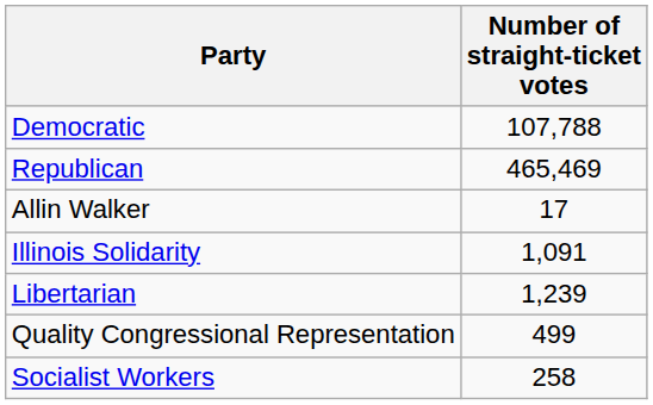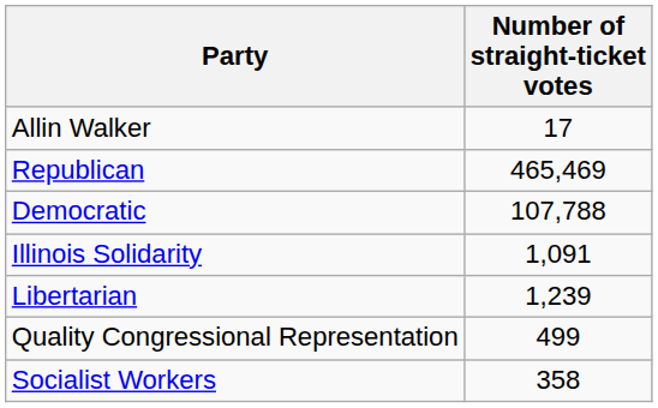rows swapped: Democratic <-> Allin Walker
Socialist Workers | Number of straight-ticket votes: 258 -> 358
